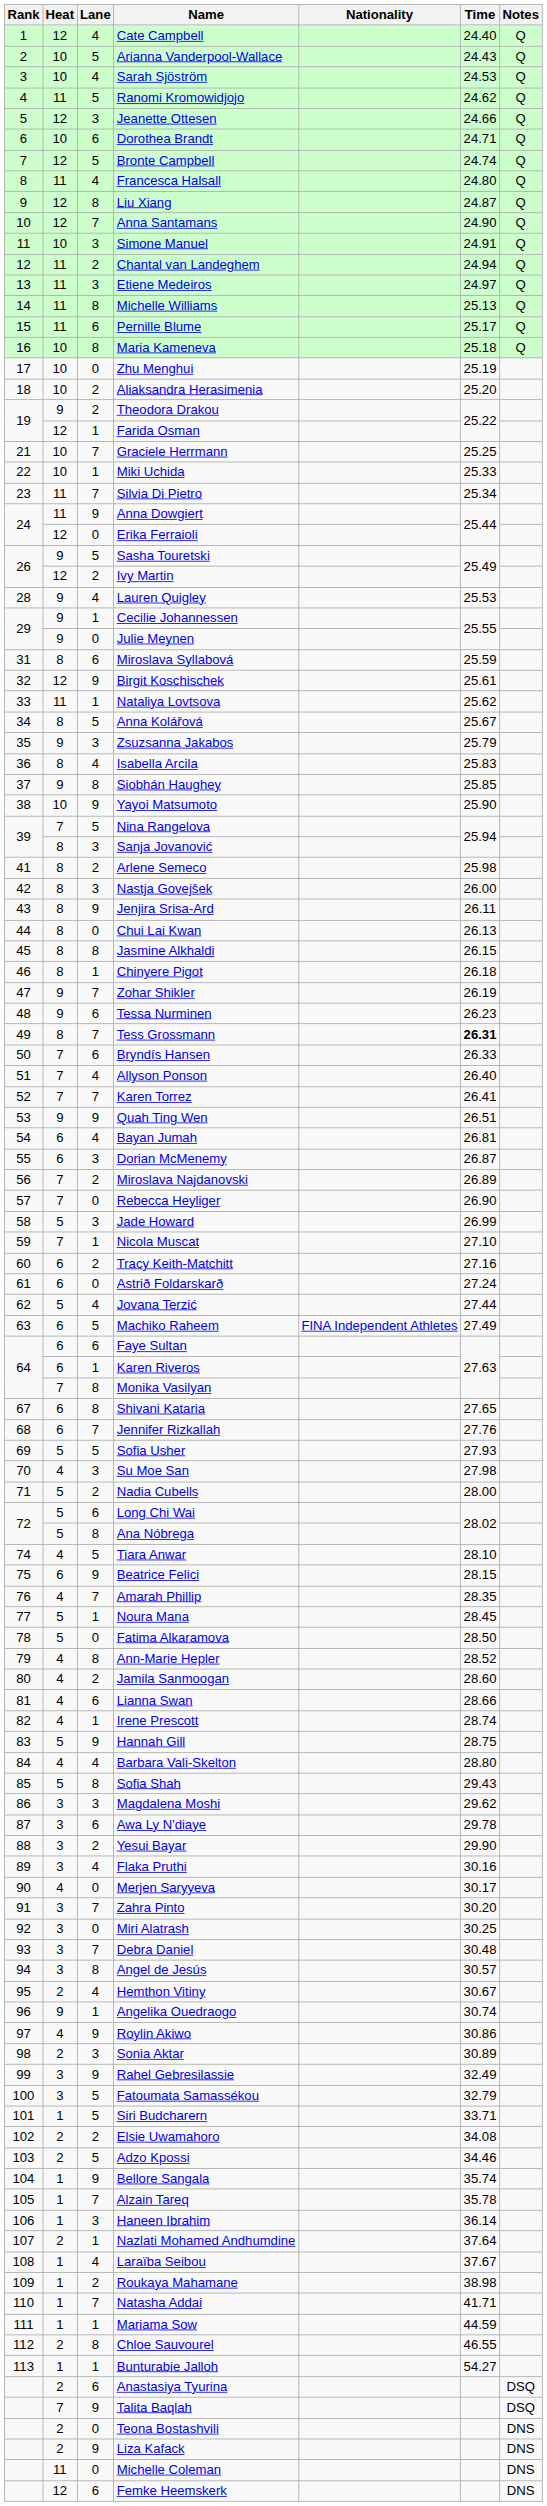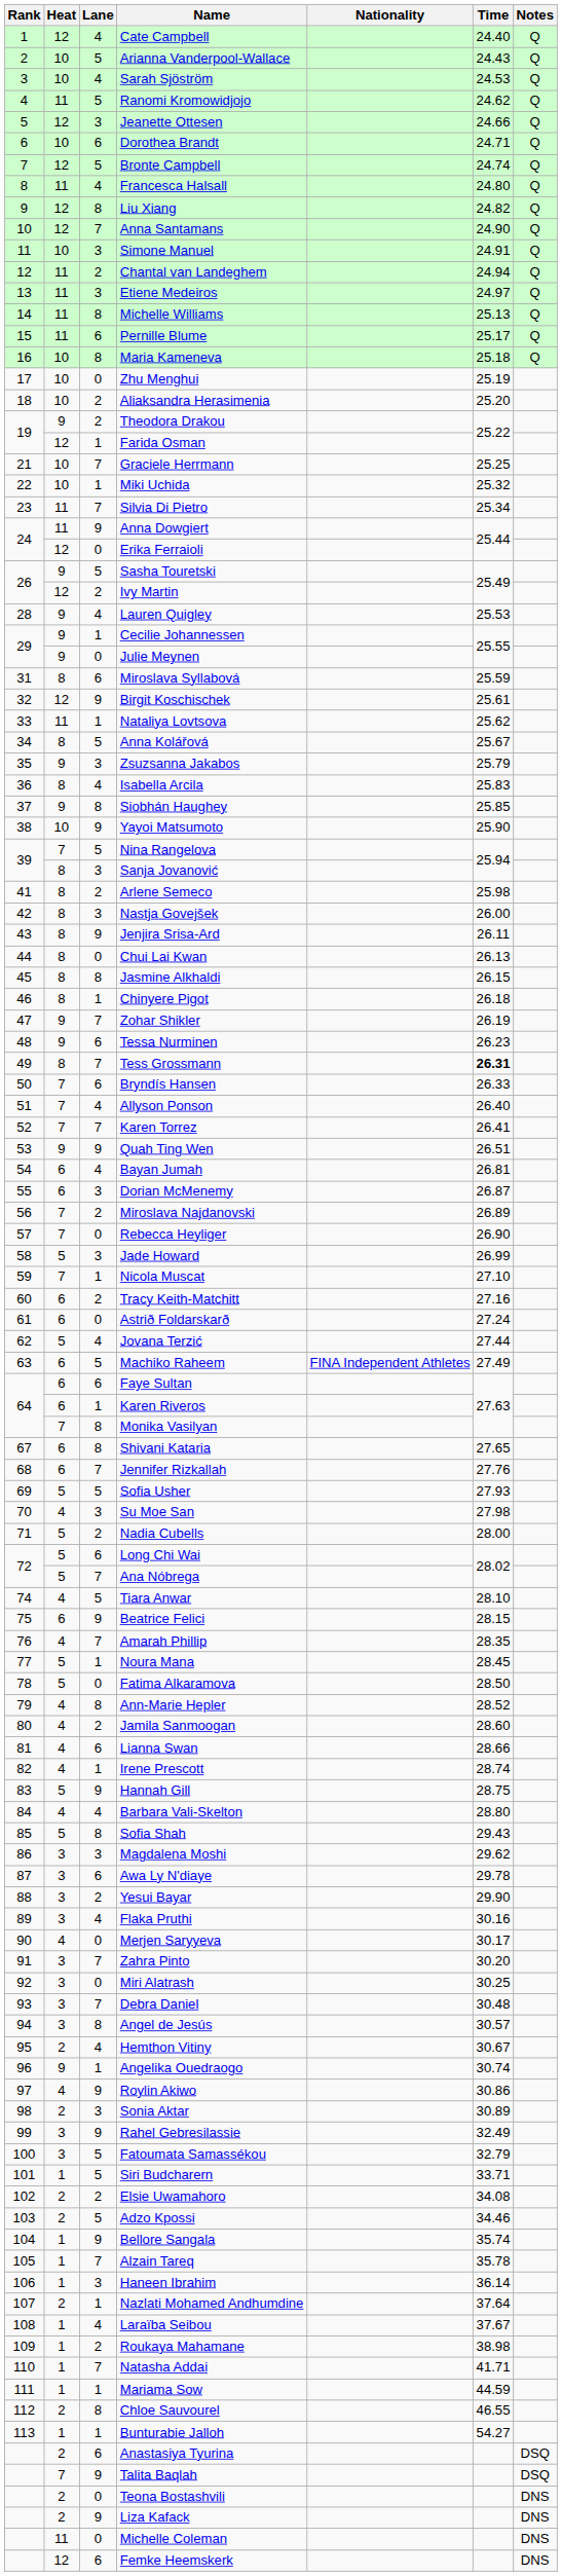Liu Xiang | Time: 24.87 -> 24.82
Miki Uchida | Time: 25.33 -> 25.32
Ana Nóbrega | Lane: 8 -> 7
